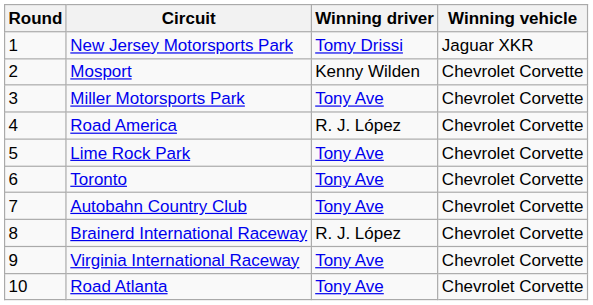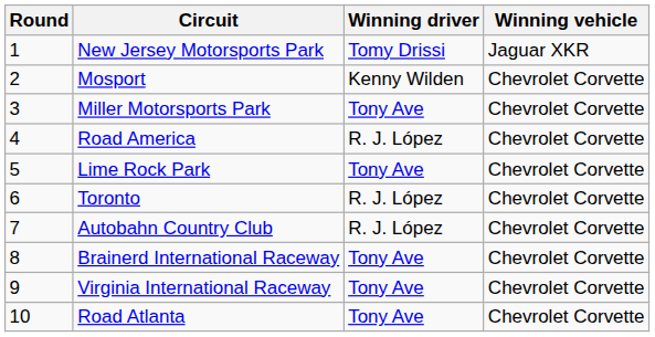Toronto | Winning driver: Tony Ave -> R. J. López
Autobahn Country Club | Winning driver: Tony Ave -> R. J. López
Brainerd International Raceway | Winning driver: R. J. López -> Tony Ave
